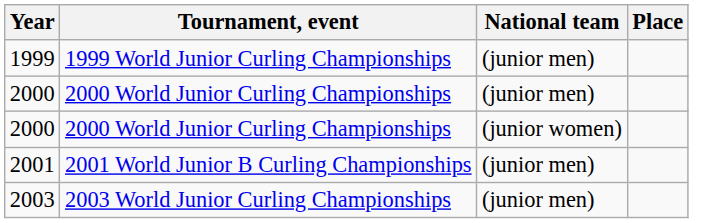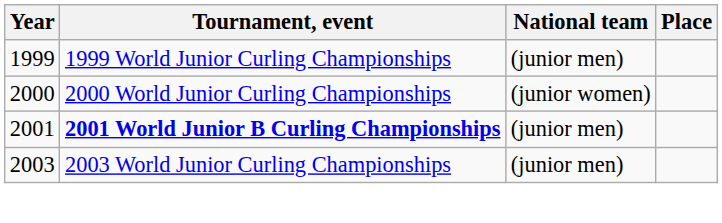- row: 2000 | 2000 World Junior Curling Championships | (junior men)
2001 | Tournament, event: normal -> bold
